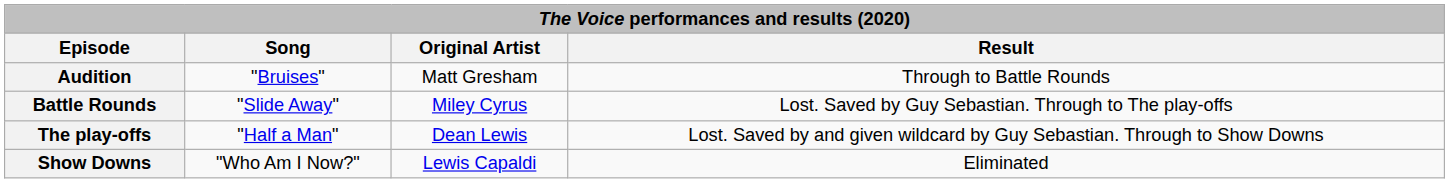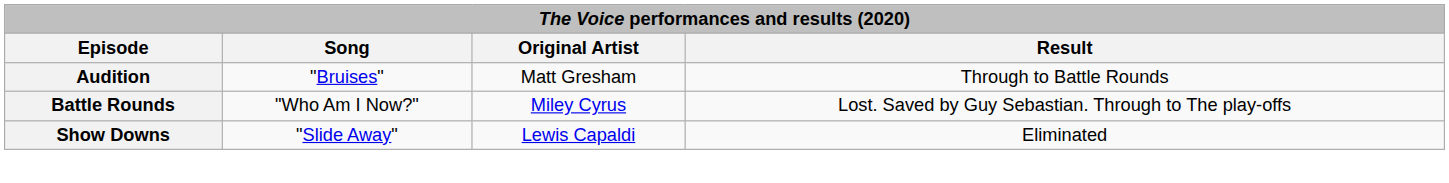Battle Rounds | Song: "Slide Away" -> "Who Am I Now?"
- row: The play-offs | "Half a Man" | Dean Lewis | Lost. Saved by and given wildcard by Guy Sebastian. Through to Show Downs
Show Downs | Song: "Who Am I Now?" -> "Slide Away"
